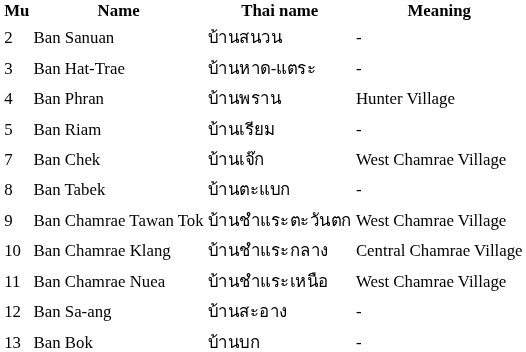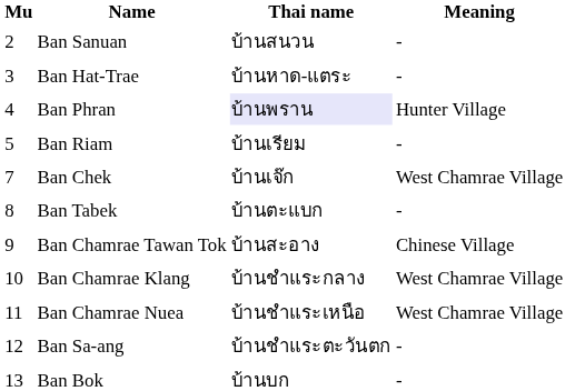Ban Phran | Thai name: no background -> lavender background
Ban Chamrae Tawan Tok | Thai name: บ้านชำแระตะวันตก -> บ้านสะอาง
Ban Chamrae Tawan Tok | Meaning: West Chamrae Village -> Chinese Village
Ban Chamrae Klang | Meaning: Central Chamrae Village -> West Chamrae Village
Ban Sa-ang | Thai name: บ้านสะอาง -> บ้านชำแระตะวันตก
